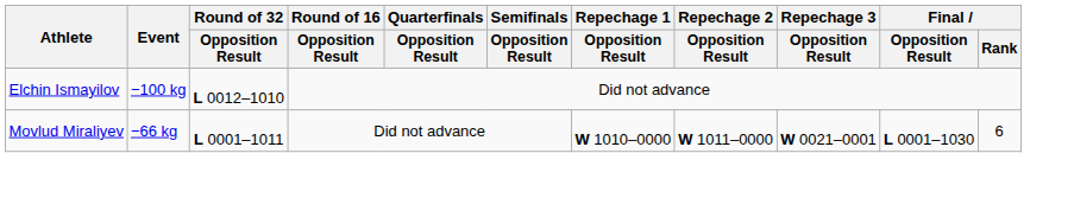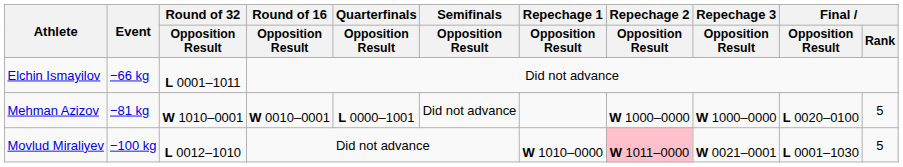Elchin Ismayilov | Event: −100 kg -> −66 kg
Elchin Ismayilov | Round of 32 / Opposition Result: L 0012–1010 -> L 0001–1011
+ row: Mehman Azizov | −81 kg | W 1010–0001 | W 0010–0001 | L 0000–1001 | Did not advance | W 1000–0000 | W 1000–0000 | L 0020–0100 | 5
Movlud Miraliyev | Event: −66 kg -> −100 kg
Movlud Miraliyev | Round of 32 / Opposition Result: L 0001–1011 -> L 0012–1010
Movlud Miraliyev | Repechage 2 / Opposition Result: no background -> pink background
Movlud Miraliyev | Final / Rank: 6 -> 5
